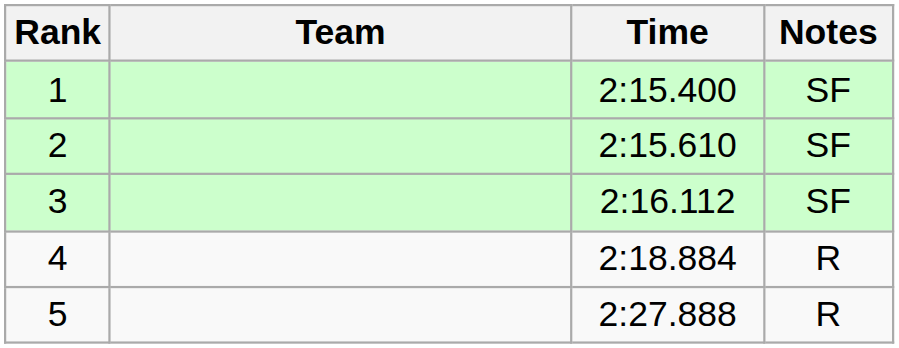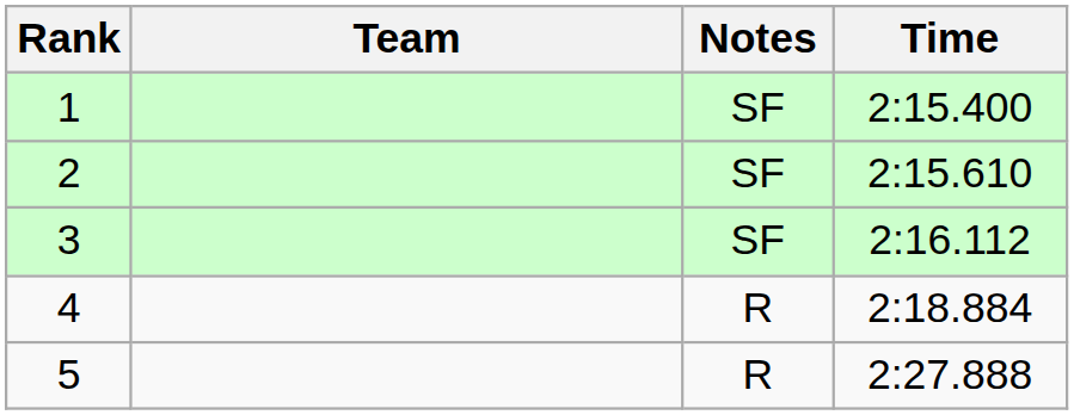columns swapped: Time <-> Notes
